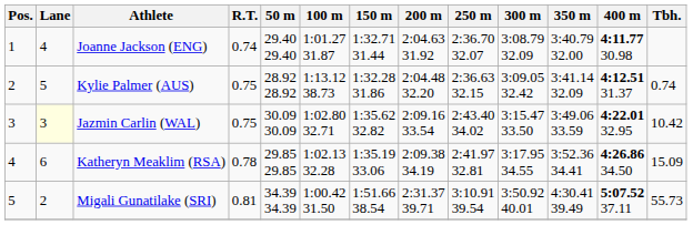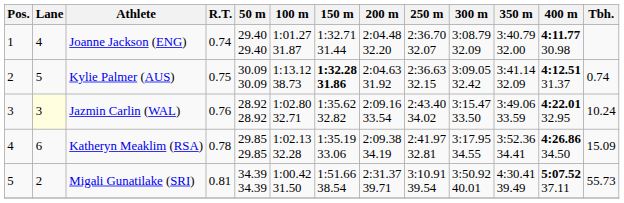Joanne Jackson (ENG) | 200 m: 2:04.63 31.92 -> 2:04.48 32.20
Kylie Palmer (AUS) | 50 m: 28.92 28.92 -> 30.09 30.09
Kylie Palmer (AUS) | 150 m: normal -> bold
Kylie Palmer (AUS) | 200 m: 2:04.48 32.20 -> 2:04.63 31.92
Jazmin Carlin (WAL) | R.T.: 0.75 -> 0.76
Jazmin Carlin (WAL) | 50 m: 30.09 30.09 -> 28.92 28.92
Jazmin Carlin (WAL) | Tbh.: 10.42 -> 10.24
